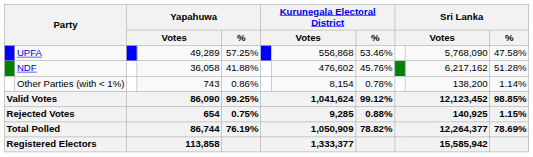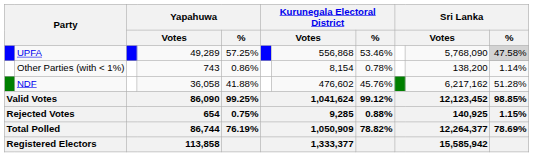UPFA | Sri Lanka / %: no background -> lightgrey background
rows swapped: NDF <-> Other Parties (with < 1%)
